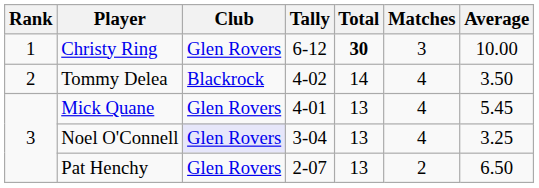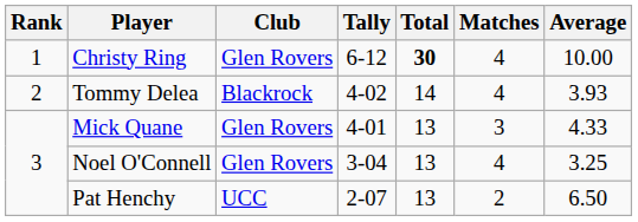Christy Ring | Matches: 3 -> 4
Tommy Delea | Average: 3.50 -> 3.93
Mick Quane | Matches: 4 -> 3
Mick Quane | Average: 5.45 -> 4.33
Noel O'Connell | Club: lavender background -> no background
Pat Henchy | Club: Glen Rovers -> UCC
